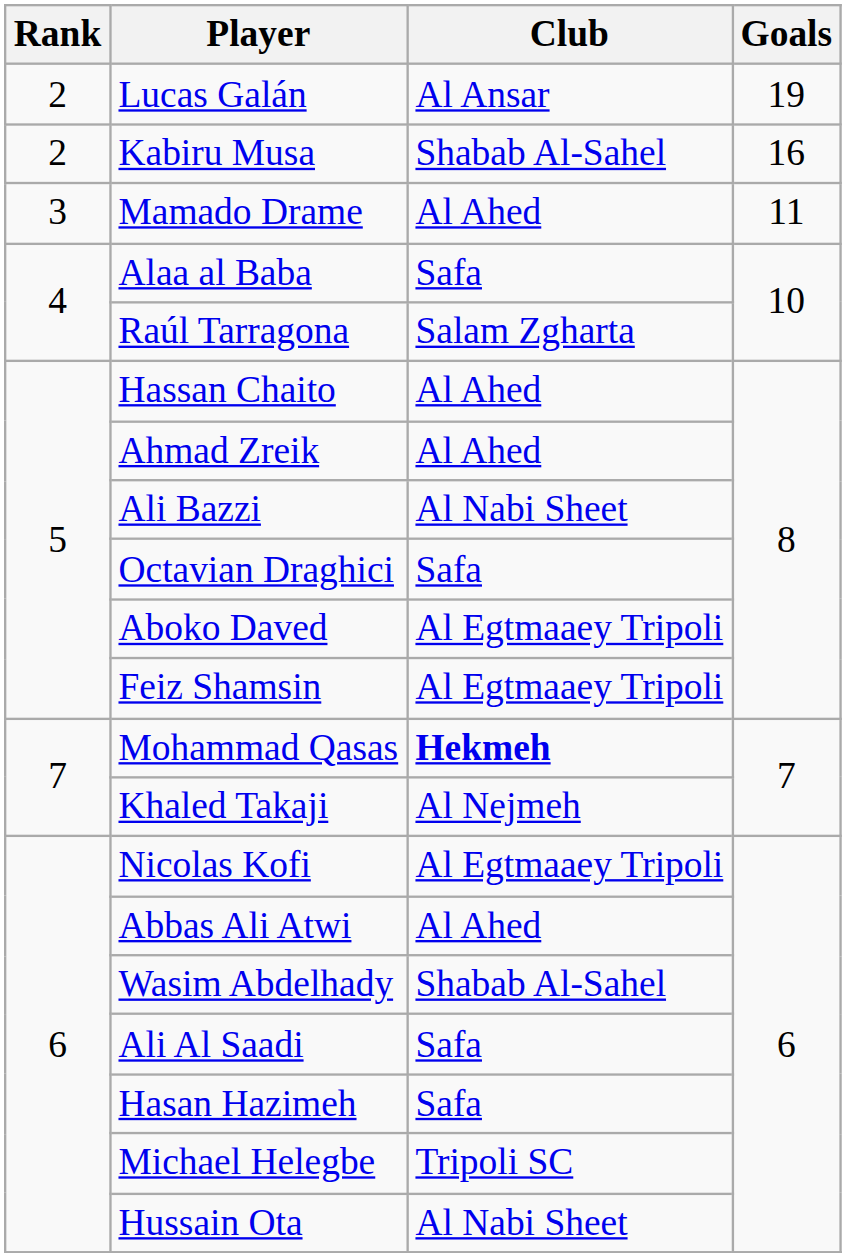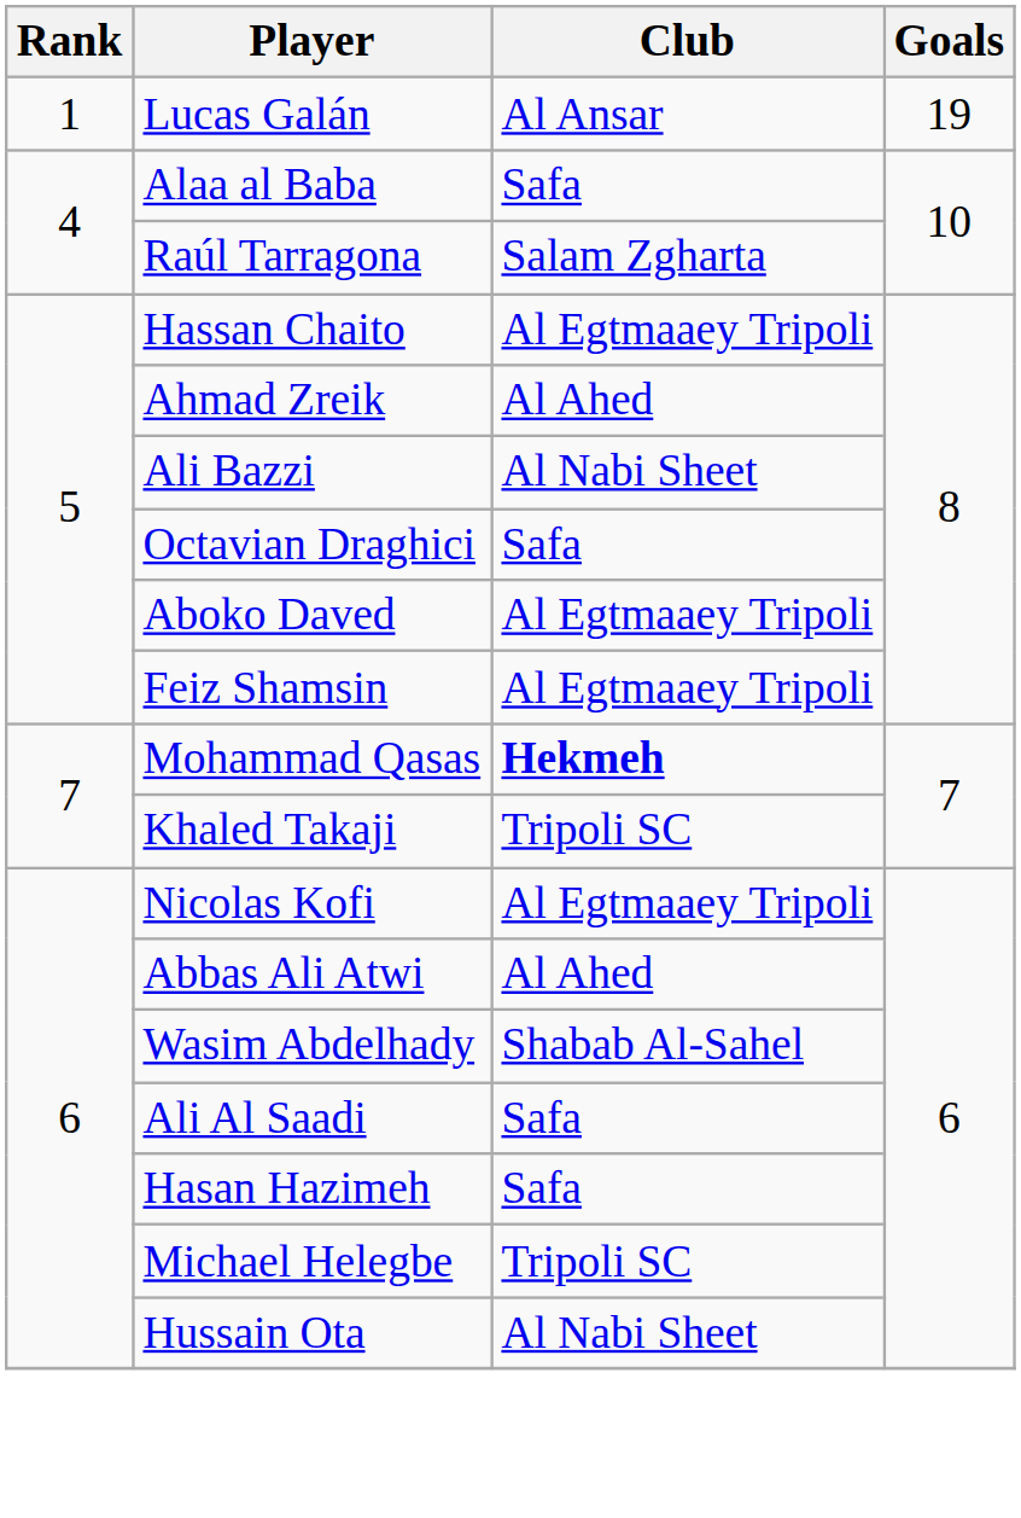Lucas Galán | Rank: 2 -> 1
- row: 2 | Kabiru Musa | Shabab Al-Sahel | 16
- row: 3 | Mamado Drame | Al Ahed | 11
Hassan Chaito | Club: Al Ahed -> Al Egtmaaey Tripoli
Khaled Takaji | Club: Al Nejmeh -> Tripoli SC
